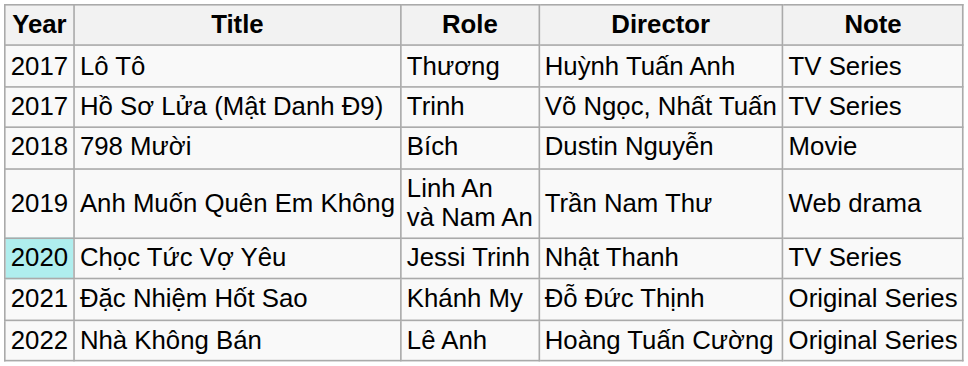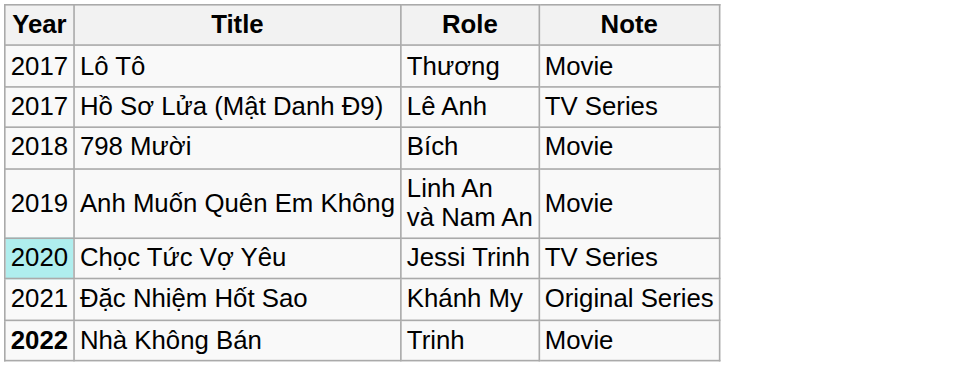- column: Director | Huỳnh Tuấn Anh | Võ Ngọc, Nhất Tuấn | Dustin Nguyễn | Trần Nam Thư | Nhật Thanh | Đỗ Đức Thịnh | Hoàng Tuấn Cường
Lô Tô | Note: TV Series -> Movie
Hồ Sơ Lửa (Mật Danh Đ9) | Role: Trinh -> Lê Anh
Anh Muốn Quên Em Không | Note: Web drama -> Movie
Nhà Không Bán | Year: normal -> bold
Nhà Không Bán | Role: Lê Anh -> Trinh
Nhà Không Bán | Note: Original Series -> Movie
